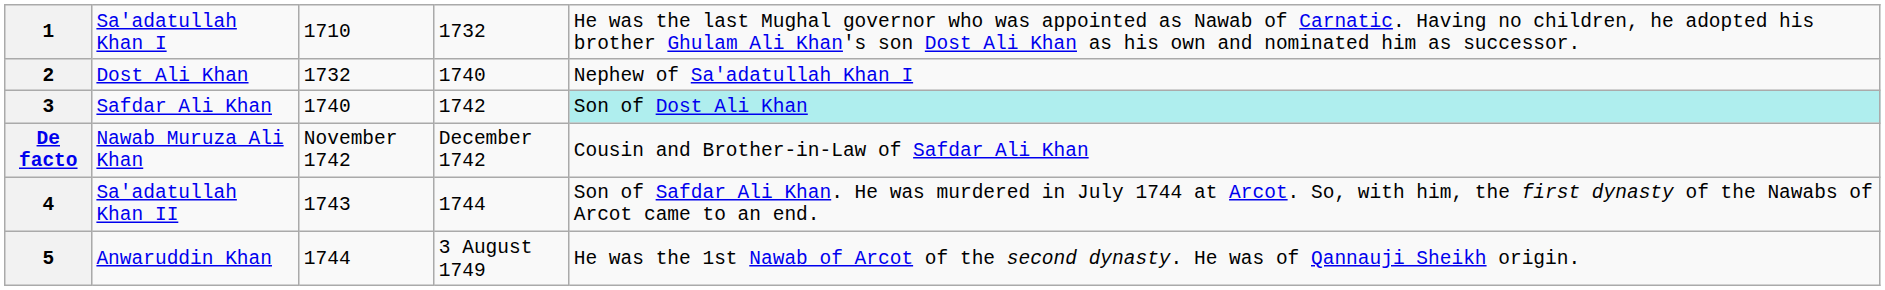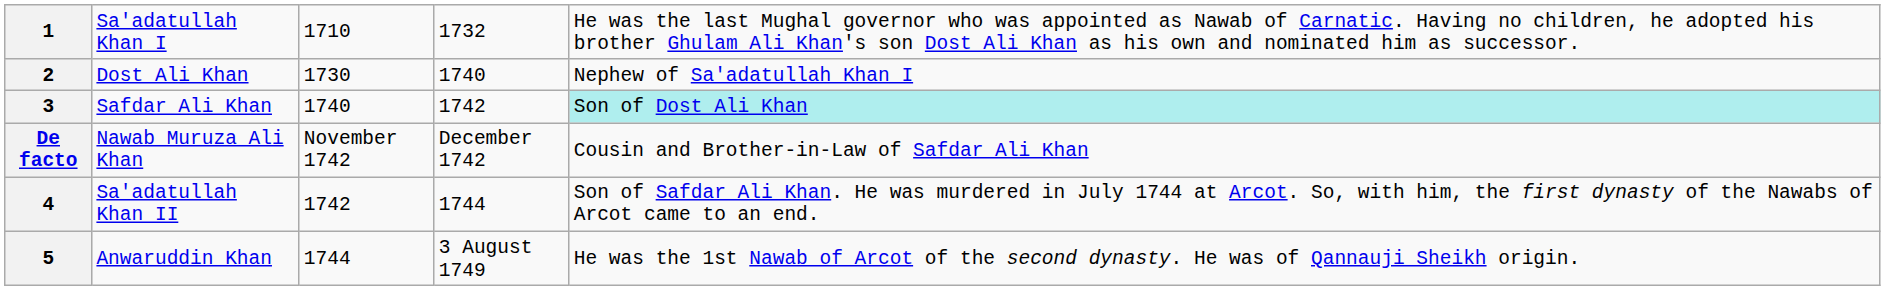2 | column 3: 1732 -> 1730
4 | column 3: 1743 -> 1742
